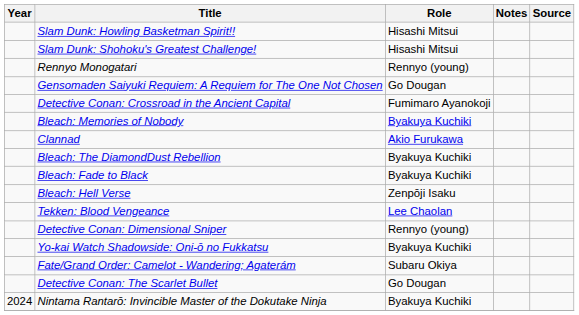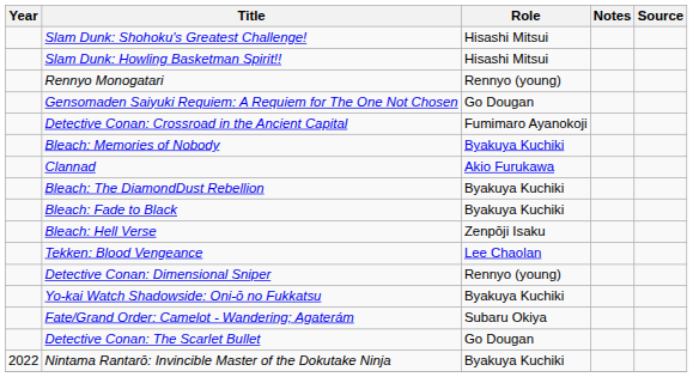rows swapped: Slam Dunk: Shohoku's Greatest Challenge! <-> Slam Dunk: Howling Basketman Spirit!!
Nintama Rantarō: Invincible Master of the Dokutake Ninja | Year: 2024 -> 2022
